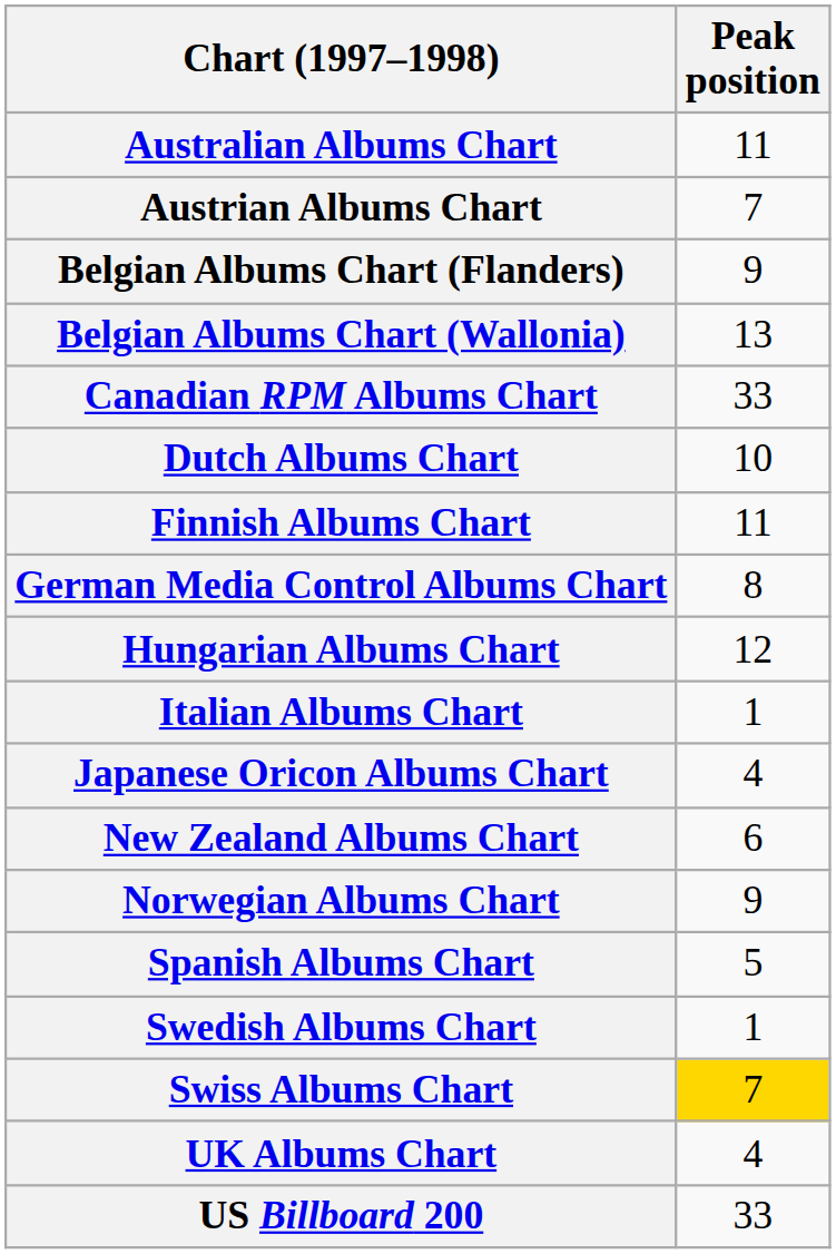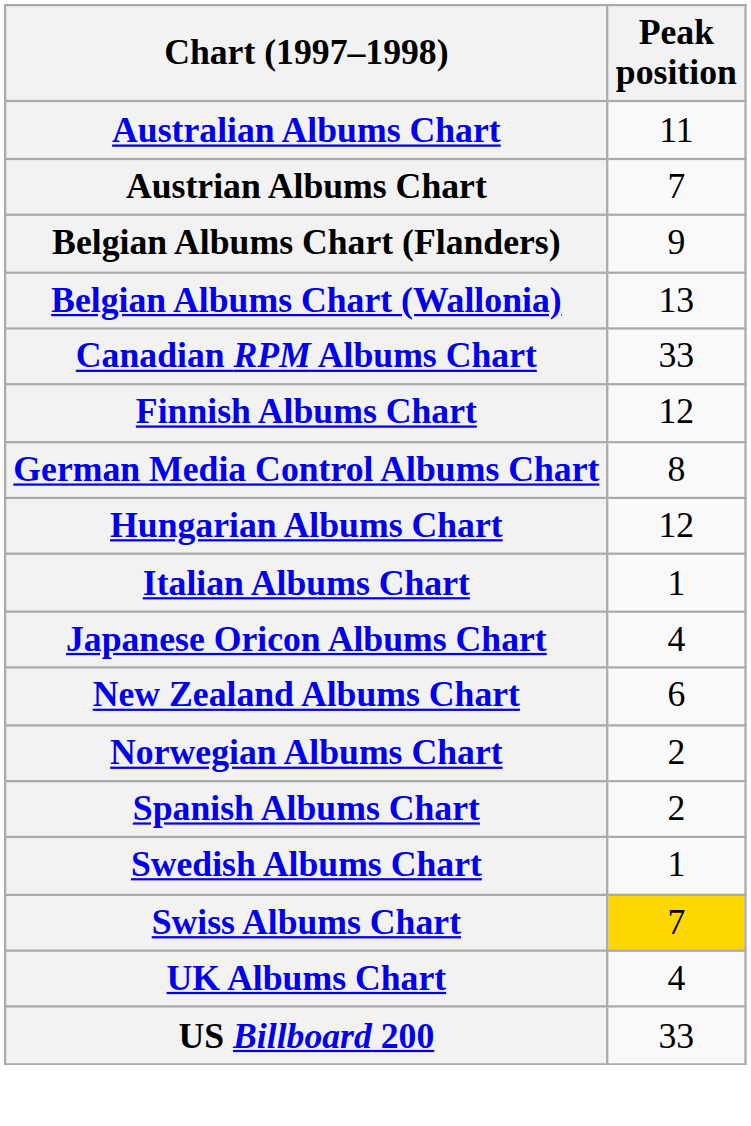- row: Dutch Albums Chart | 10
Finnish Albums Chart | Peak position: 11 -> 12
Norwegian Albums Chart | Peak position: 9 -> 2
Spanish Albums Chart | Peak position: 5 -> 2
